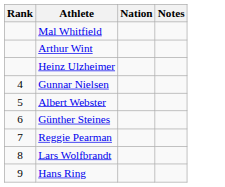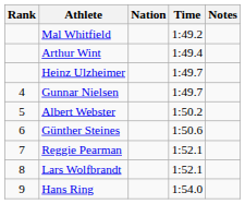+ column: Time | 1:49.2 | 1:49.4 | 1:49.7 | 1:49.7 | 1:50.2 | 1:50.6 | 1:52.1 | 1:52.1 | 1:54.0
